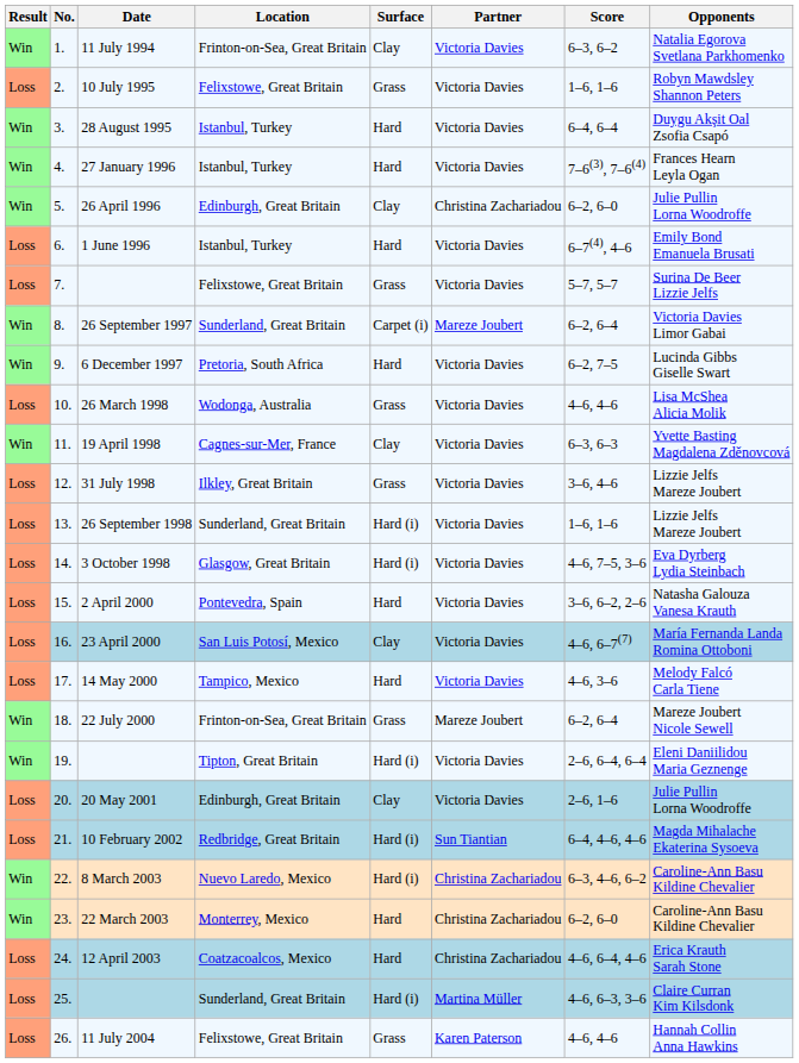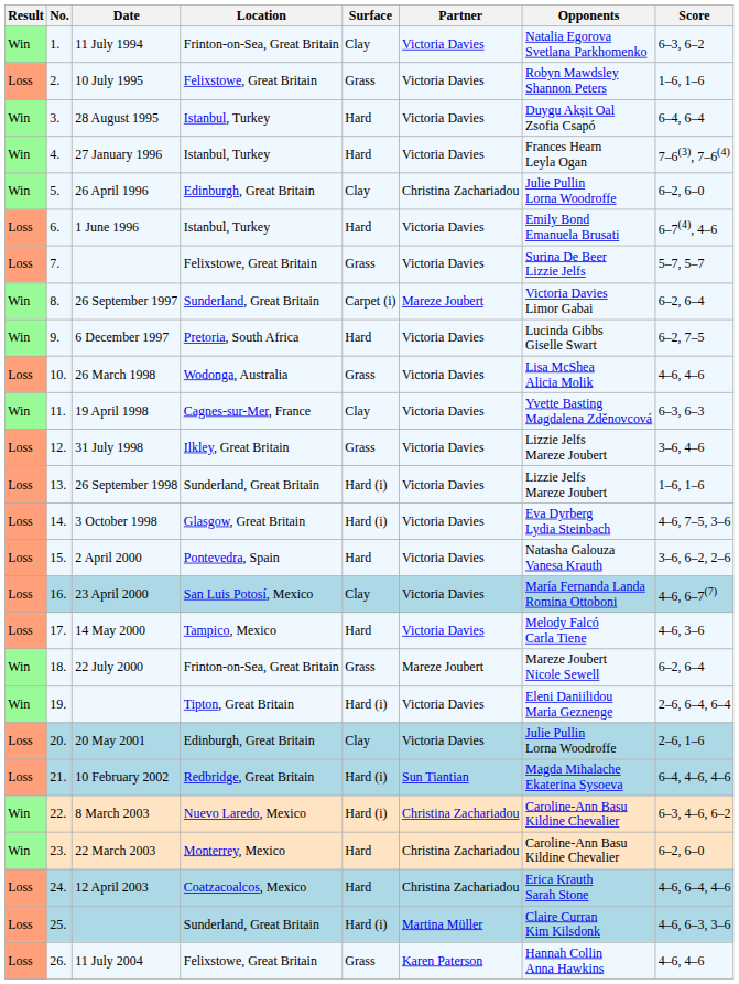columns swapped: Opponents <-> Score
